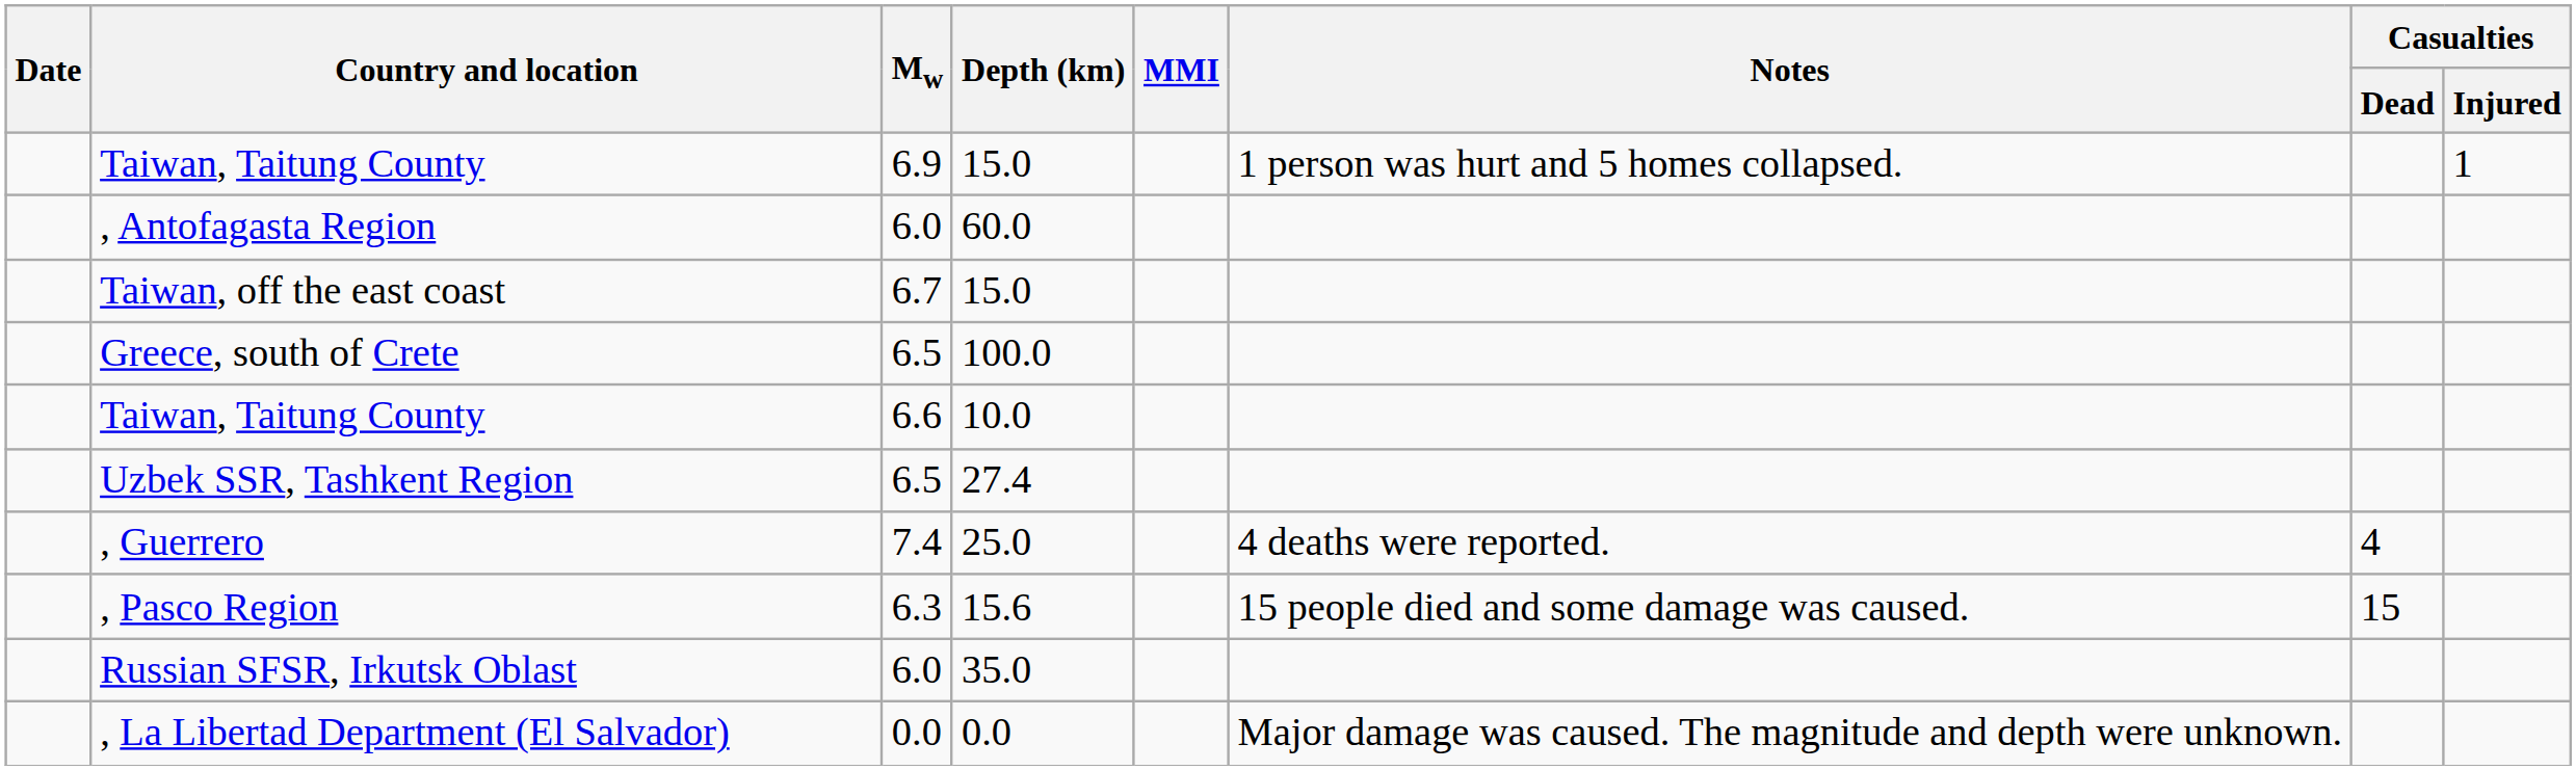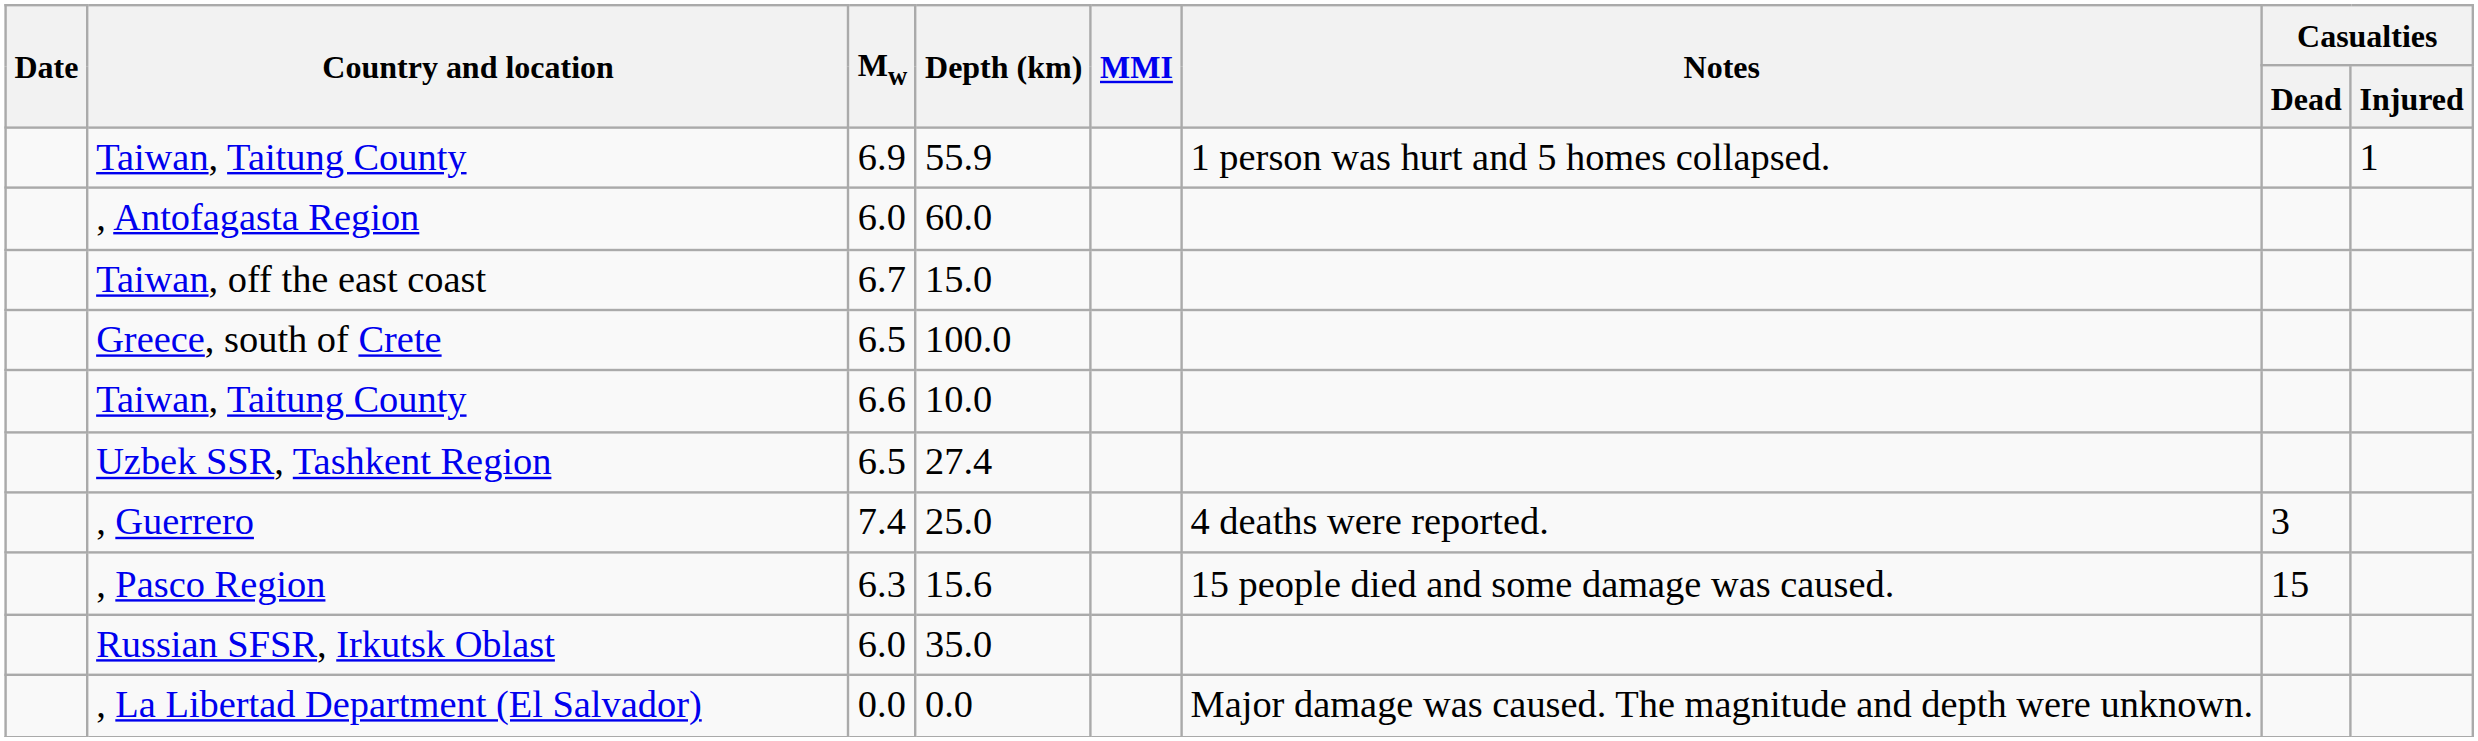Taiwan, Taitung County / 6.9 | Depth (km): 15.0 -> 55.9
, Guerrero | Casualties / Dead: 4 -> 3
